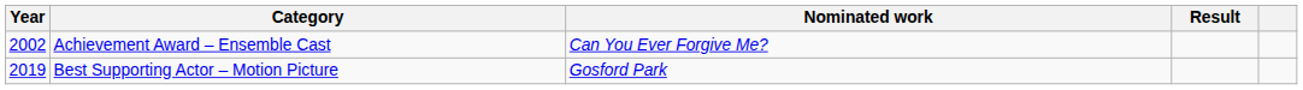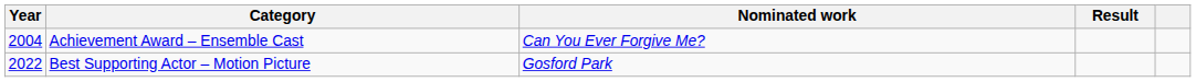Achievement Award – Ensemble Cast | Year: 2002 -> 2004
Best Supporting Actor – Motion Picture | Year: 2019 -> 2022
